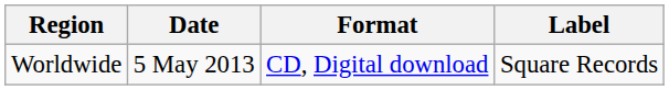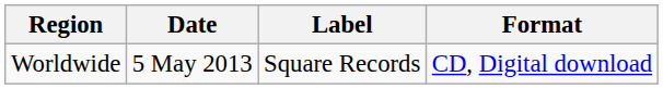columns swapped: Format <-> Label
